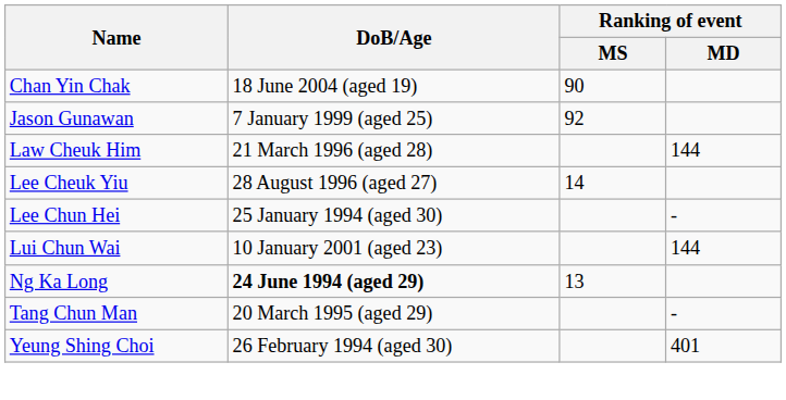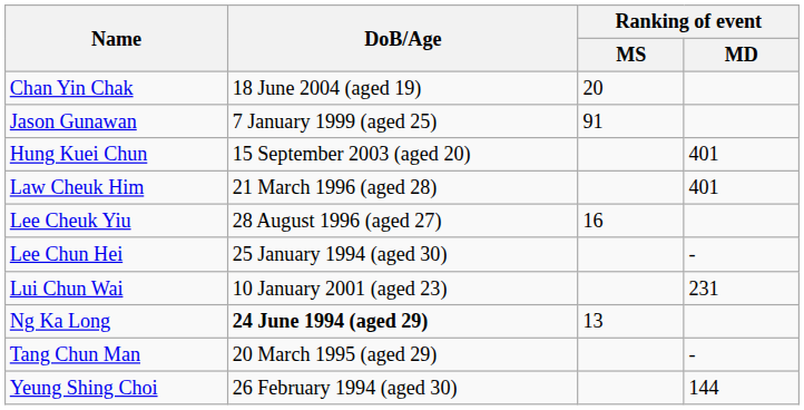Chan Yin Chak | Ranking of event / MS: 90 -> 20
Jason Gunawan | Ranking of event / MS: 92 -> 91
+ row: Hung Kuei Chun | 15 September 2003 (aged 20) | 401
Law Cheuk Him | Ranking of event / MD: 144 -> 401
Lee Cheuk Yiu | Ranking of event / MS: 14 -> 16
Lui Chun Wai | Ranking of event / MD: 144 -> 231
Yeung Shing Choi | Ranking of event / MD: 401 -> 144
